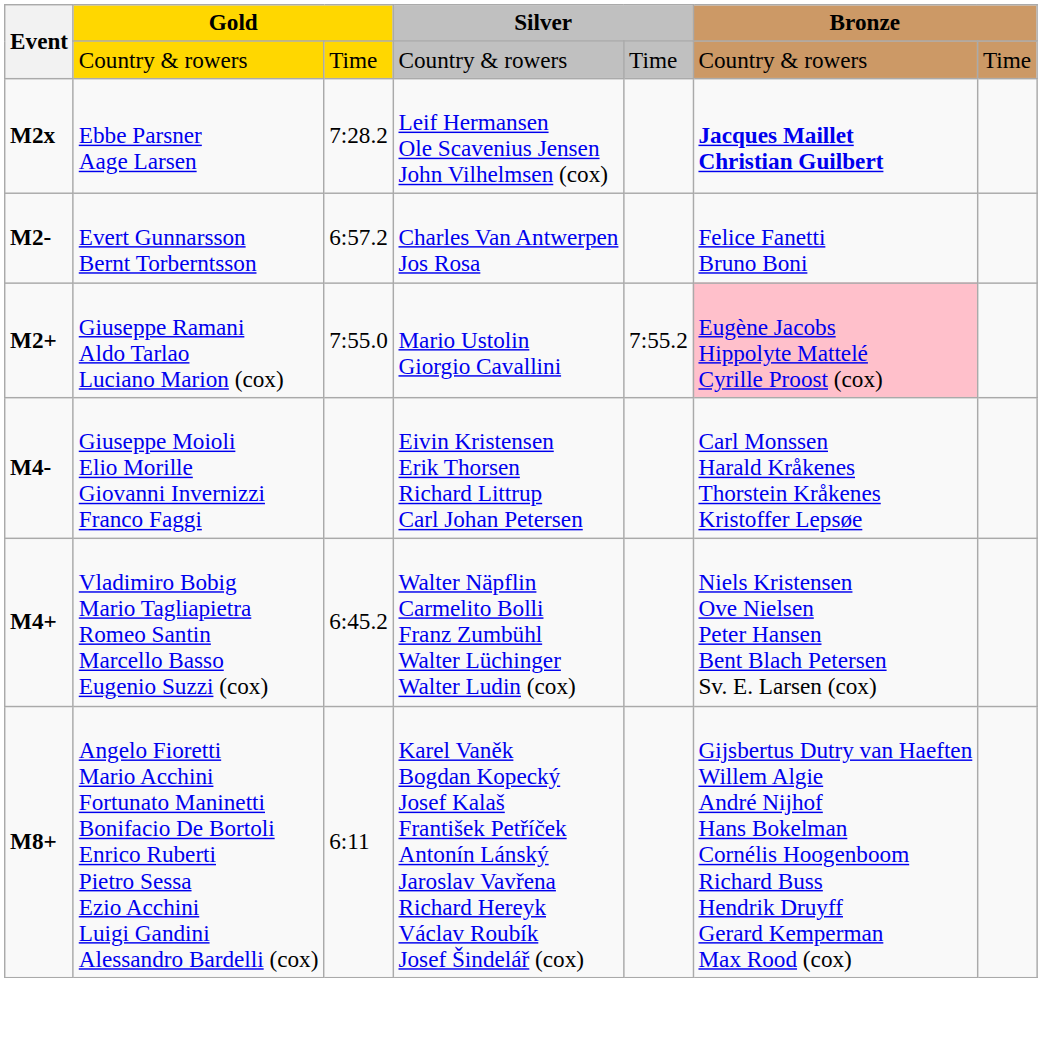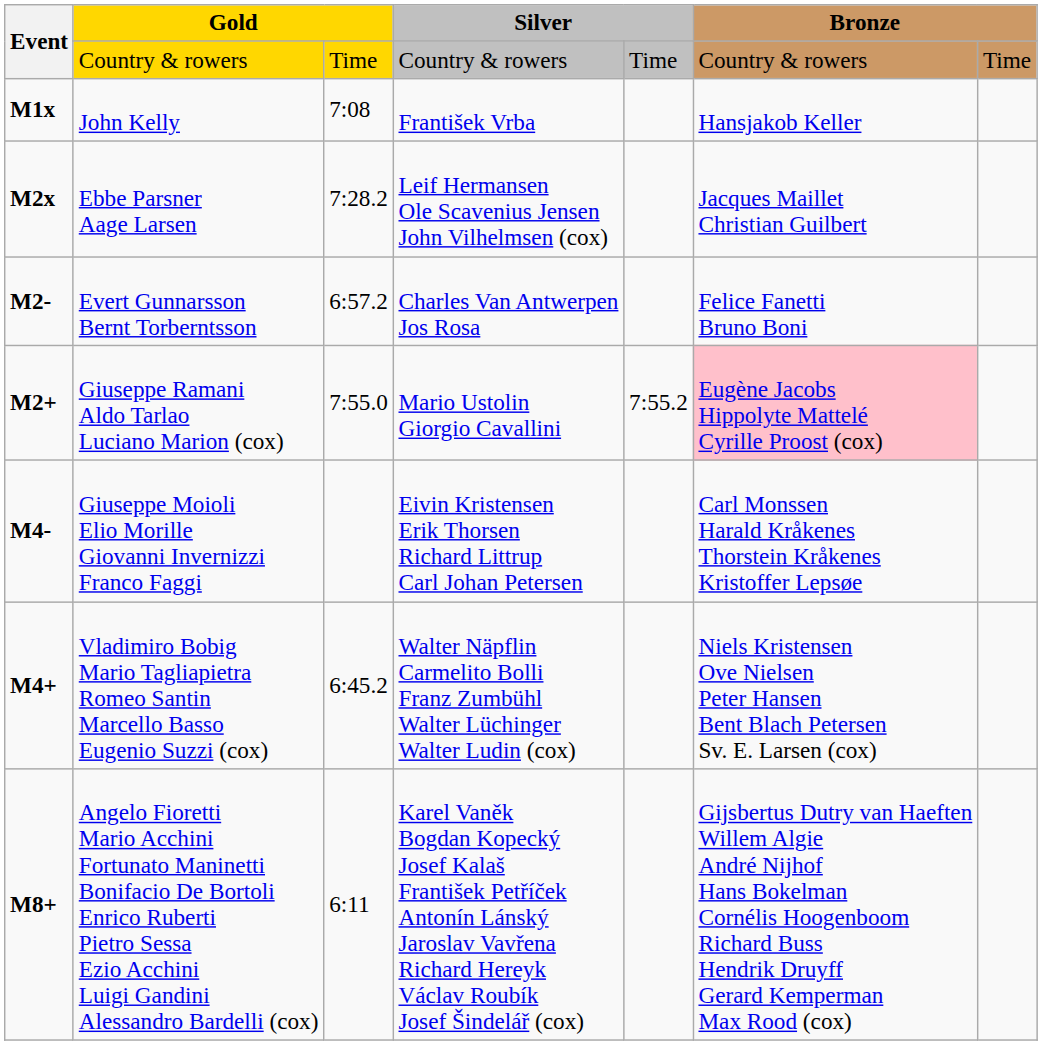+ row: M1x | John Kelly | 7:08 | František Vrba | Hansjakob Keller
Ebbe Parsner Aage Larsen | column 6: bold -> normal
